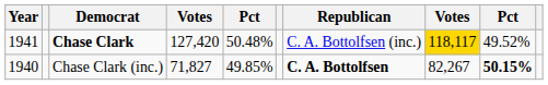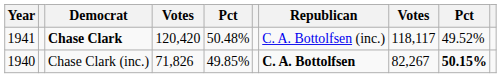Chase Clark | column 4: 127,420 -> 120,420
Chase Clark | column 8: gold background -> no background
Chase Clark (inc.) | column 4: 71,827 -> 71,826
